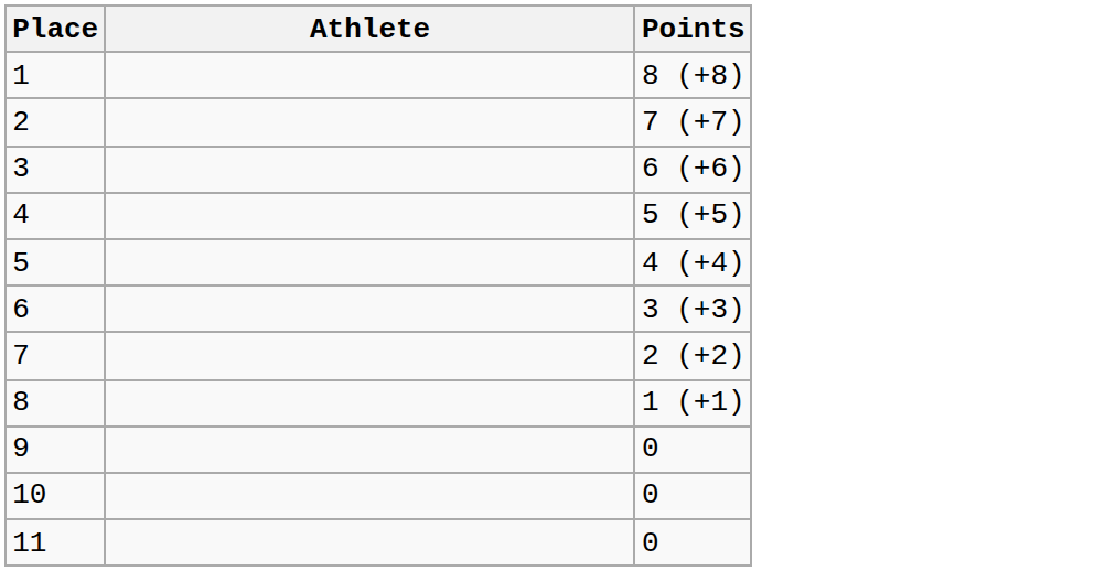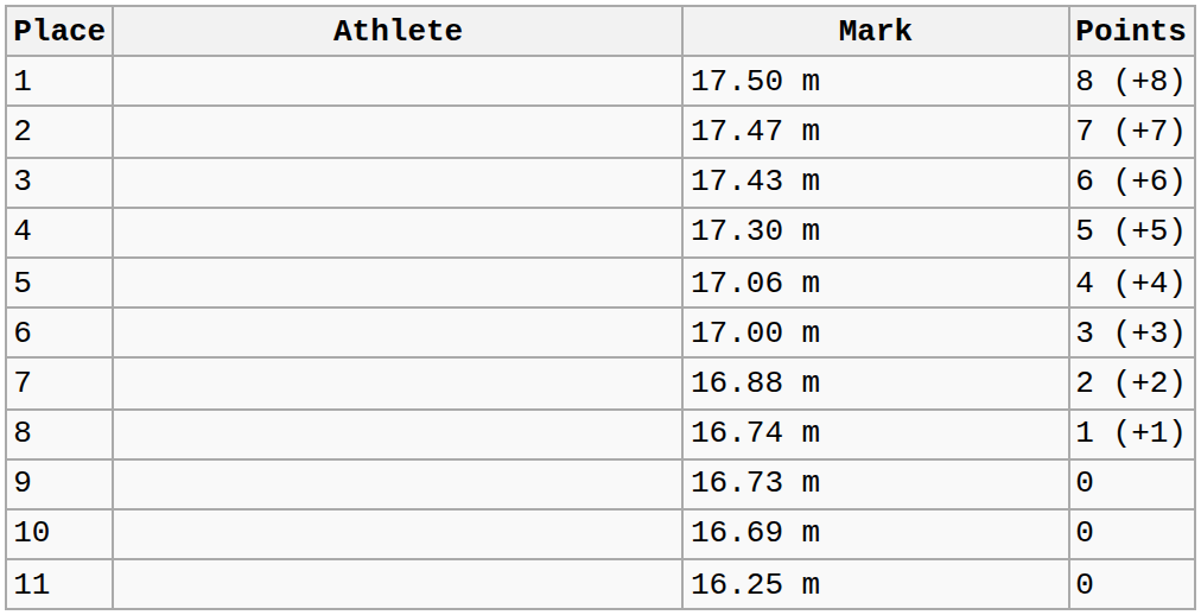+ column: Mark | 17.50 m | 17.47 m | 17.43 m | 17.30 m | 17.06 m | 17.00 m | 16.88 m | 16.74 m | 16.73 m | 16.69 m | 16.25 m
